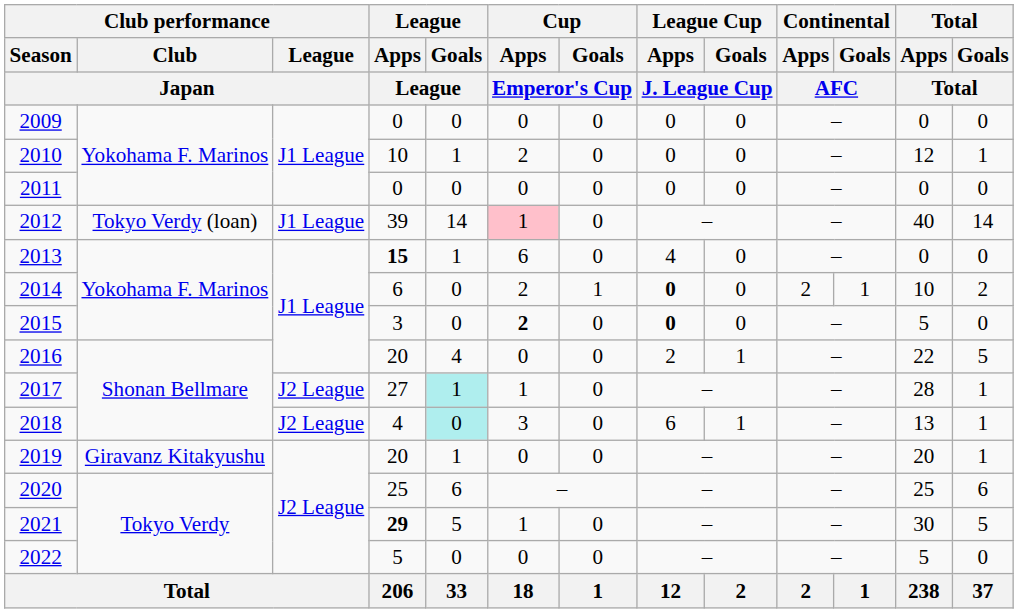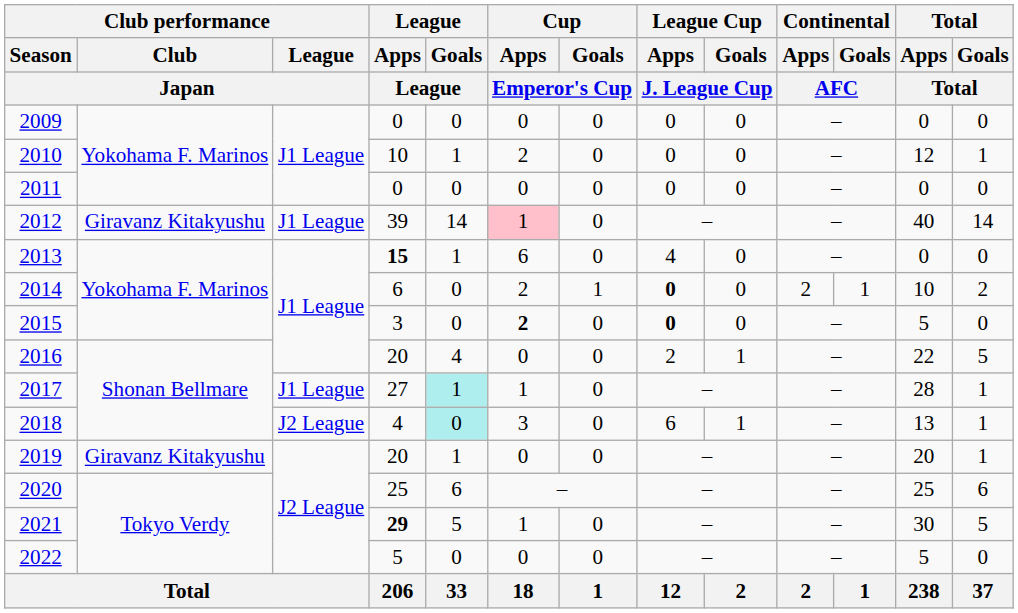2012 | Club performance / Club / Japan: Tokyo Verdy (loan) -> Giravanz Kitakyushu
2017 | Club performance / League / Japan: J2 League -> J1 League
